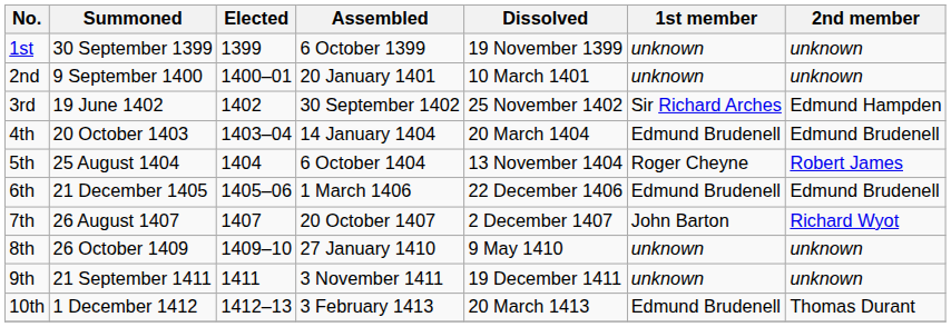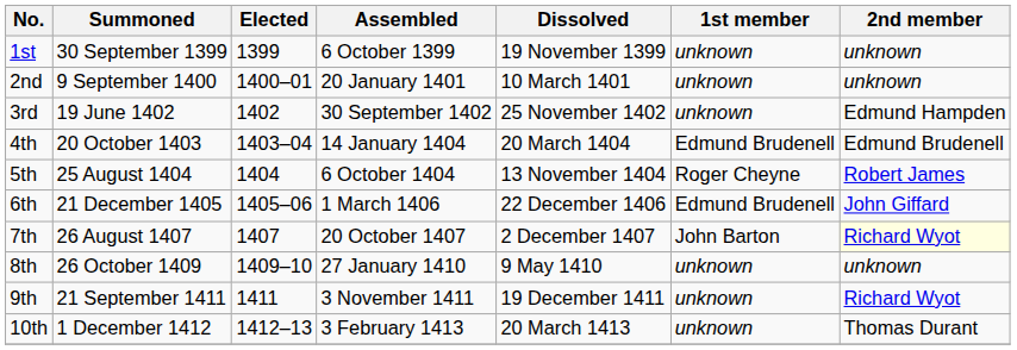3rd | 1st member: Sir Richard Arches -> unknown
6th | 2nd member: Edmund Brudenell -> John Giffard
7th | 2nd member: no background -> lightyellow background
9th | 2nd member: unknown -> Richard Wyot
10th | 1st member: Edmund Brudenell -> unknown
